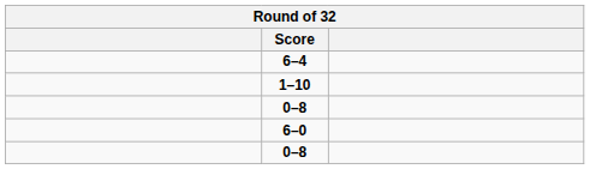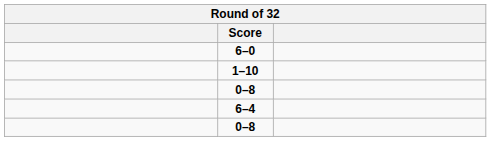rows swapped: 6–4 <-> 6–0
